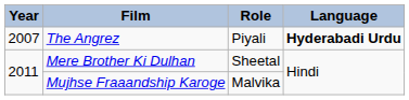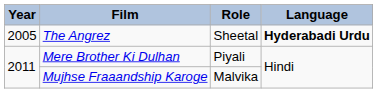The Angrez | Year: 2007 -> 2005
The Angrez | Role: Piyali -> Sheetal
Mere Brother Ki Dulhan | Role: Sheetal -> Piyali
